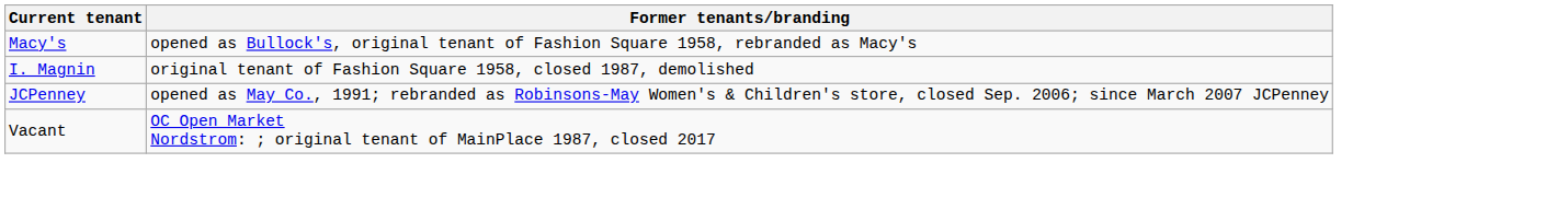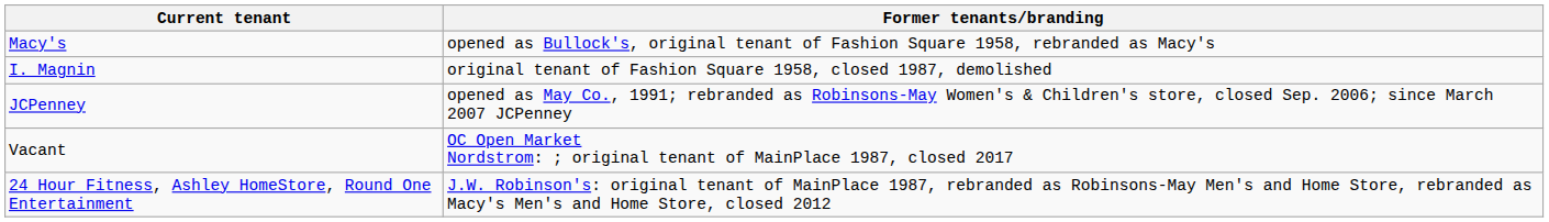+ row: 24 Hour Fitness, Ashley HomeStore, Round One Entertainment | J.W. Robinson's: original tenant of MainPlace 1987, rebranded as Robinsons-May Men's and Home Store, rebranded as Macy's Men's and Home Store, closed 2012
